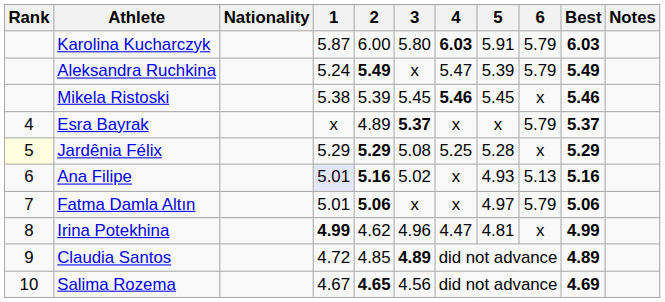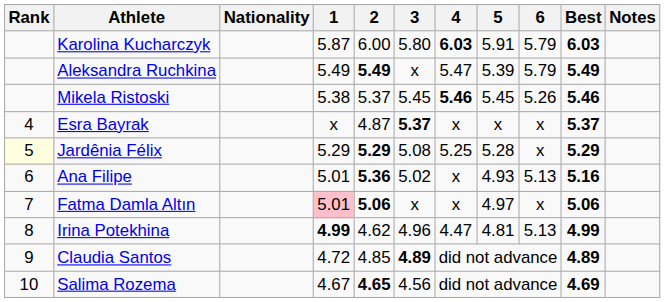Aleksandra Ruchkina | 1: 5.24 -> 5.49
Mikela Ristoski | 2: 5.39 -> 5.37
Mikela Ristoski | 6: x -> 5.26
Esra Bayrak | 2: 4.89 -> 4.87
Esra Bayrak | 6: 5.79 -> x
Ana Filipe | 1: lavender background -> no background
Ana Filipe | 2: 5.16 -> 5.36
Fatma Damla Altın | 1: no background -> pink background
Fatma Damla Altın | 6: 5.79 -> x
Irina Potekhina | 6: x -> 5.13
